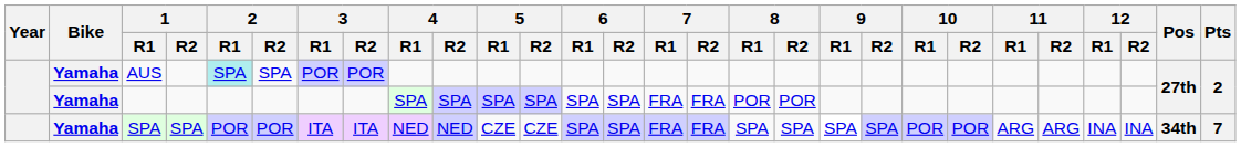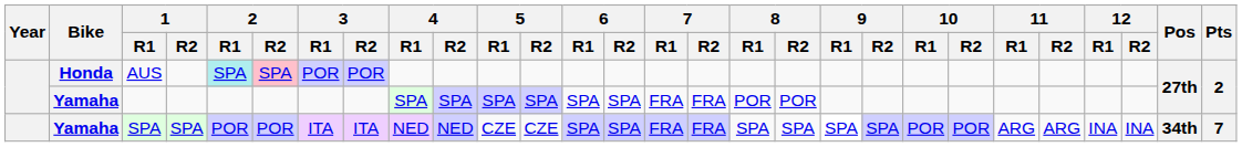AUS | Bike: Yamaha -> Honda
AUS | 2 / R2: no background -> pink background
